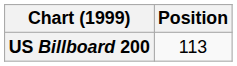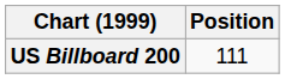US Billboard 200 | Position: 113 -> 111
